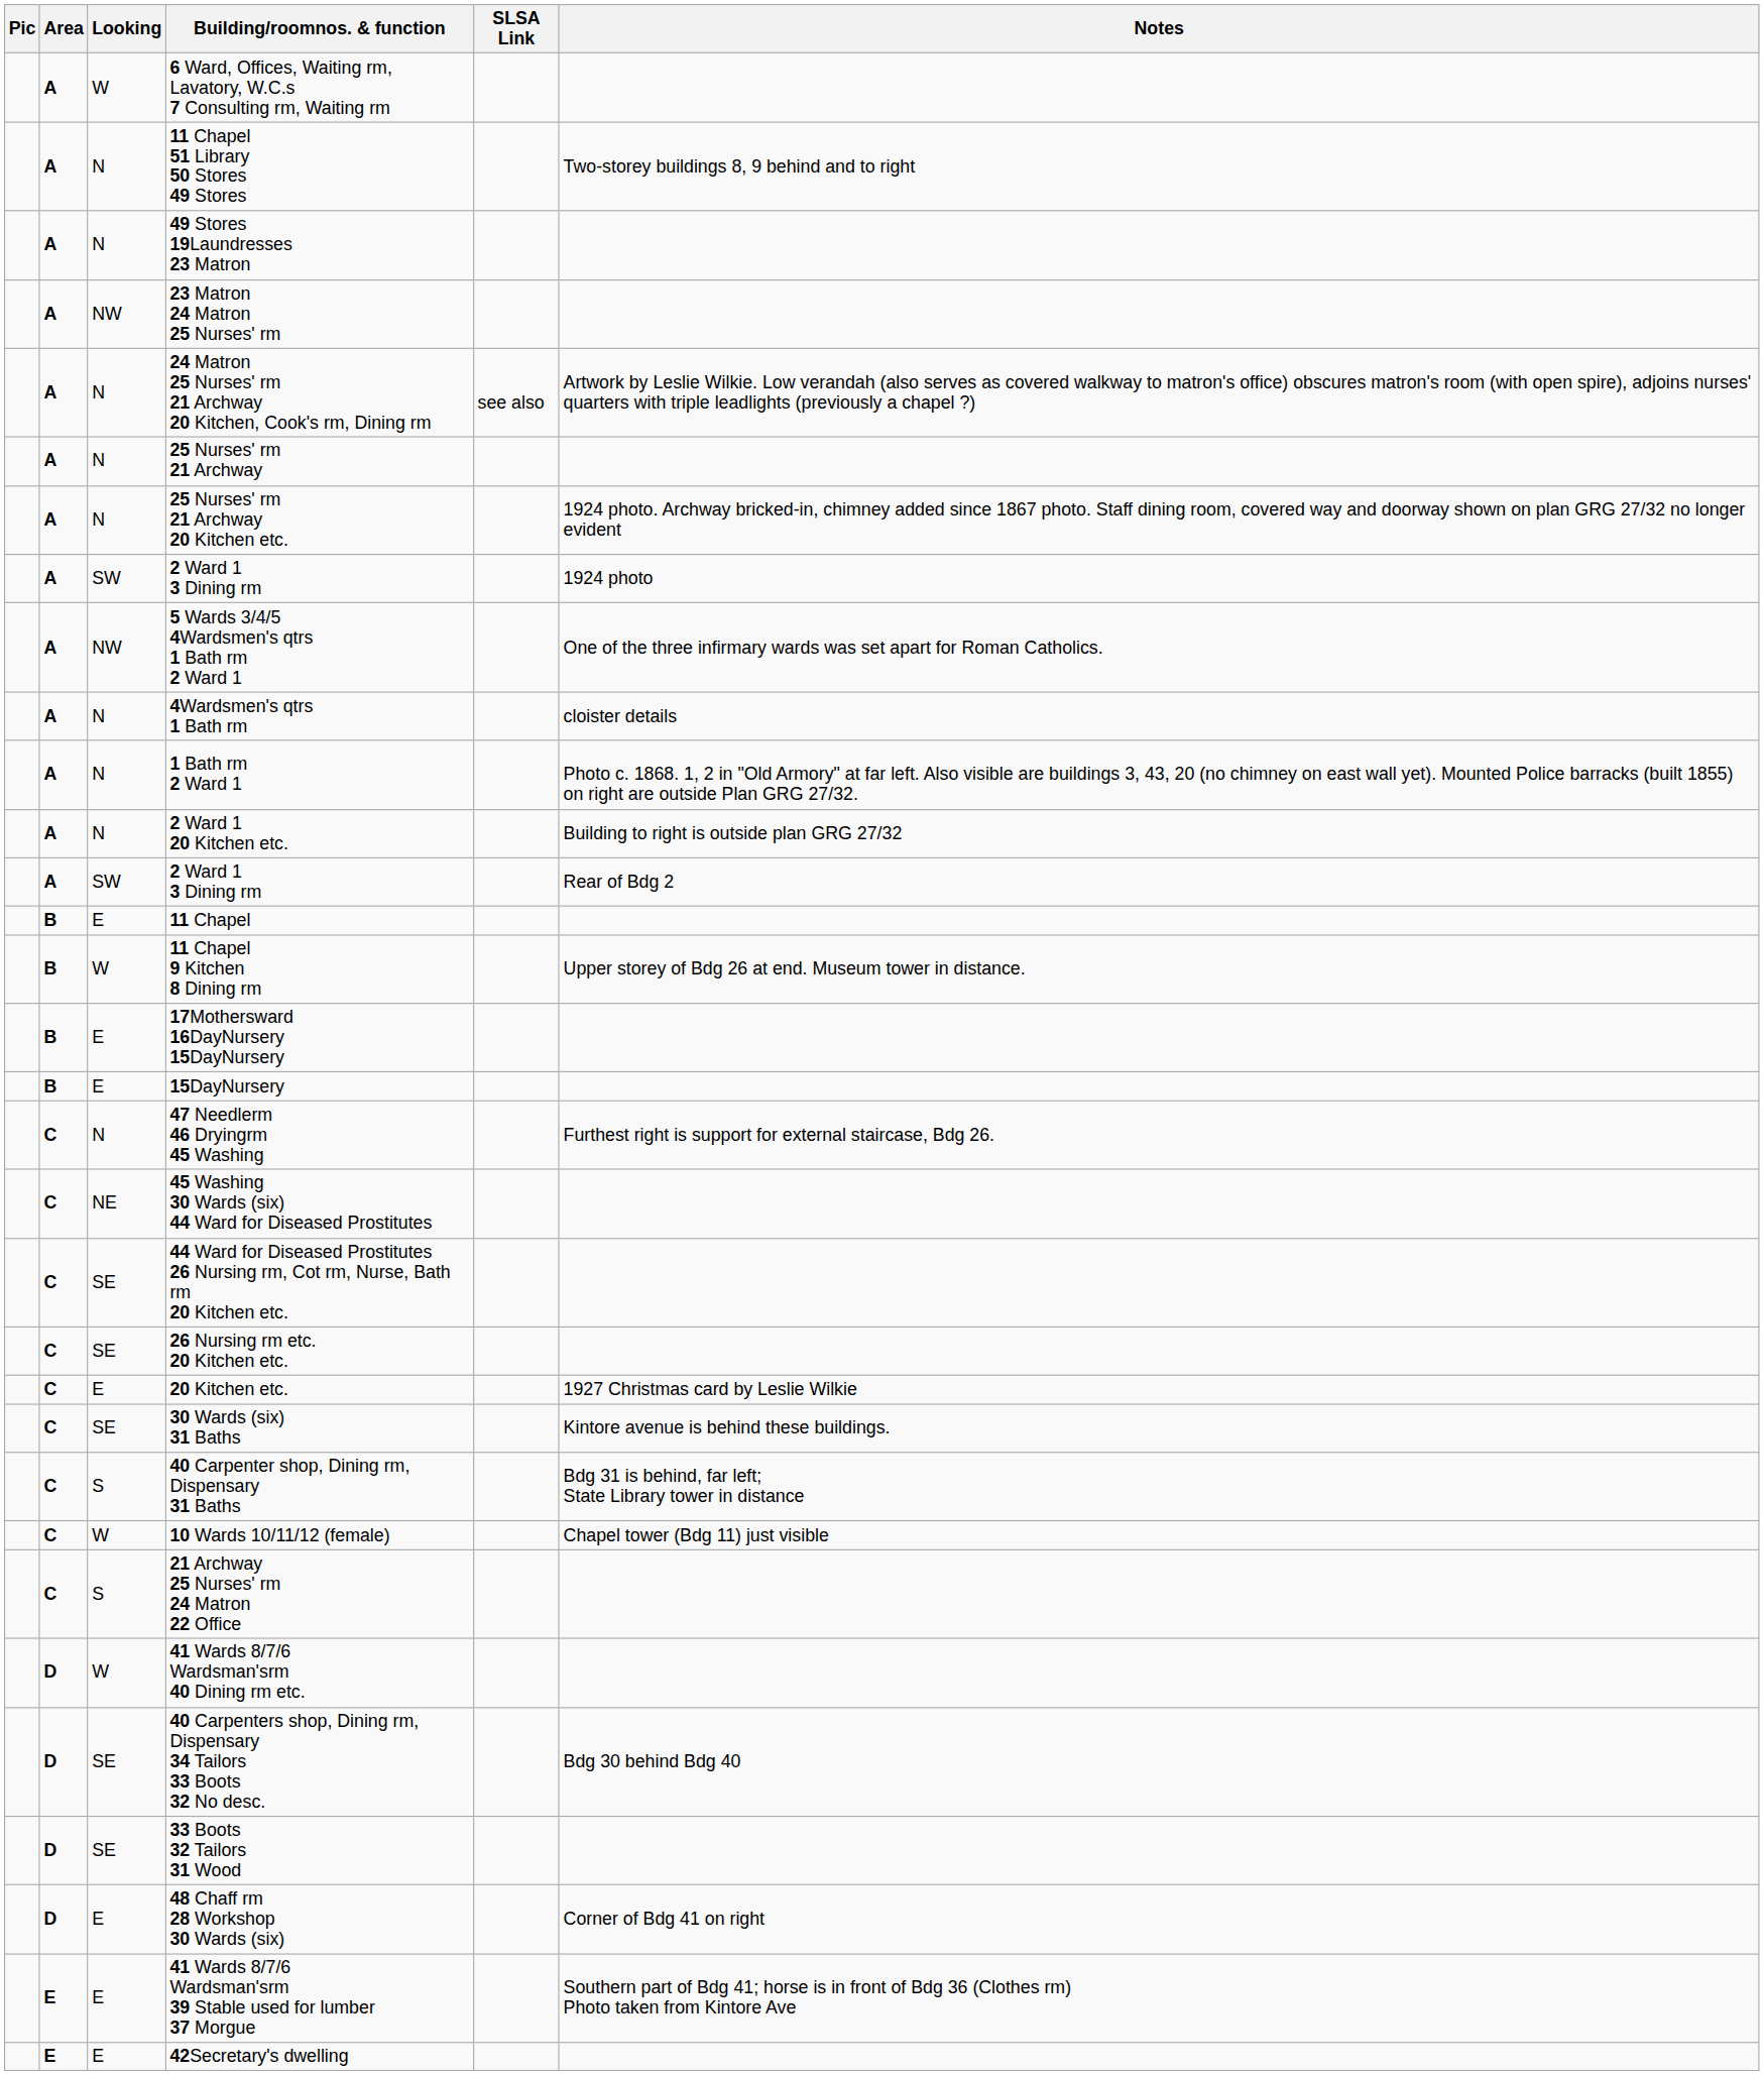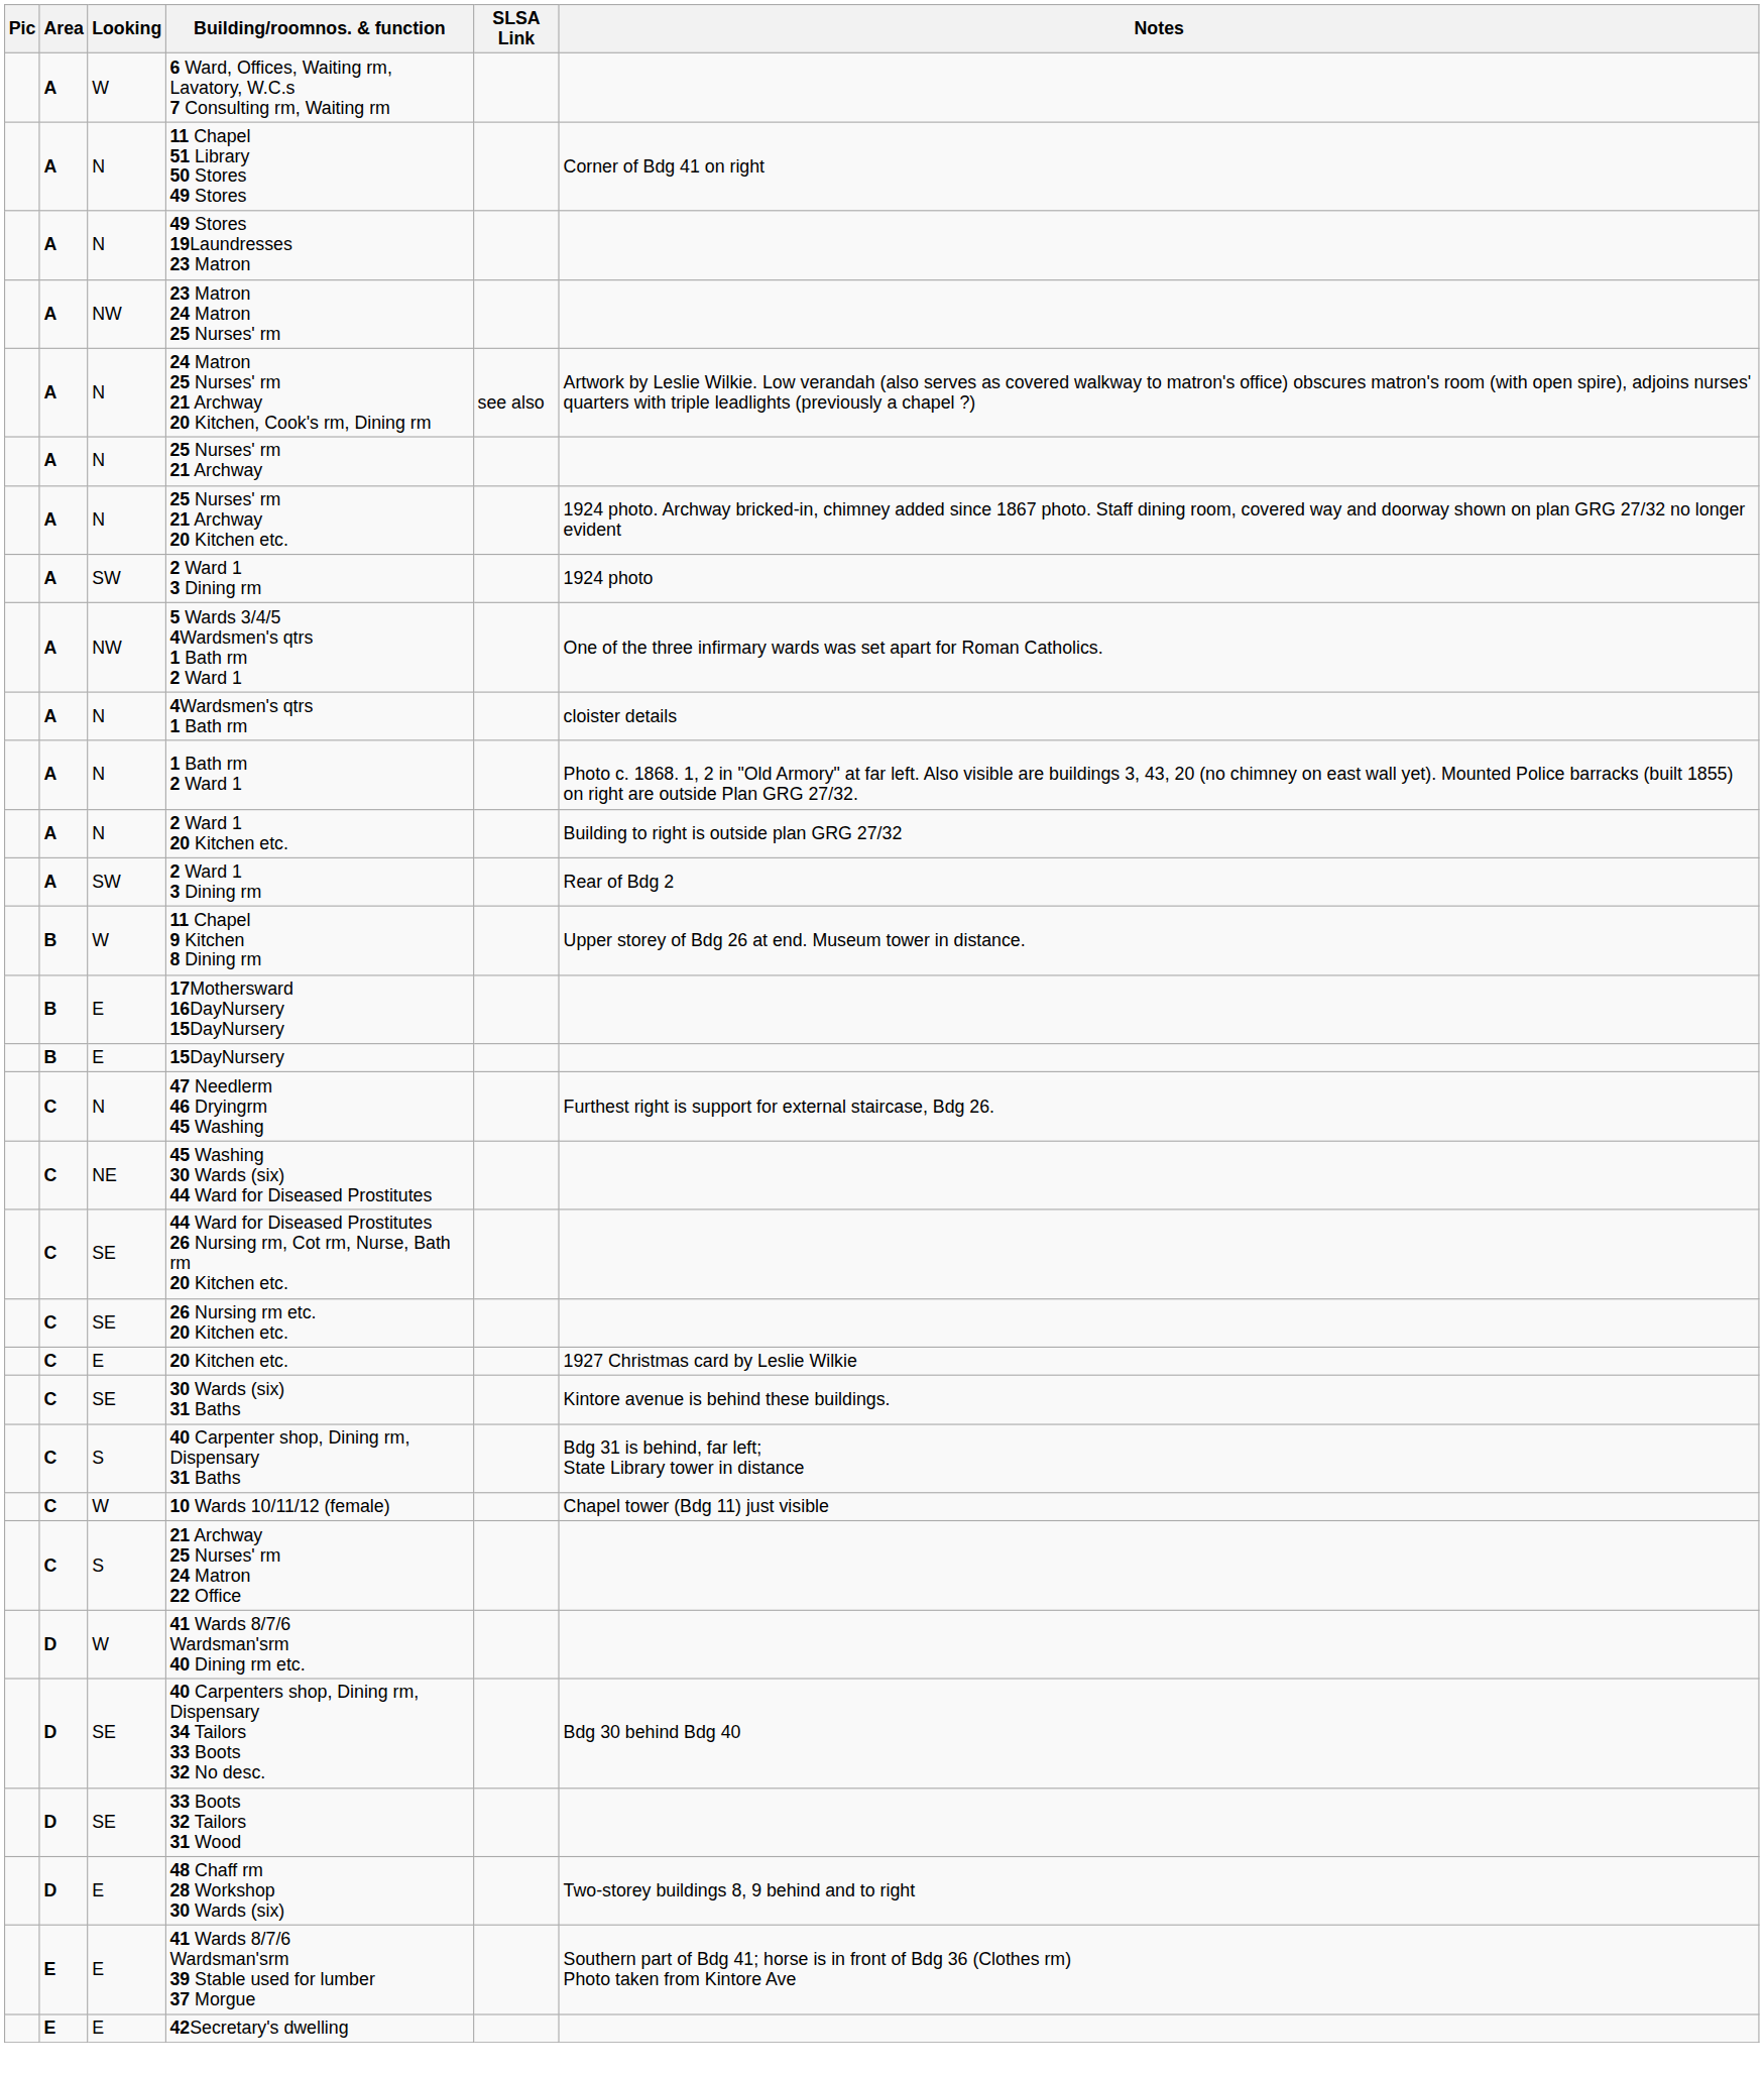11 Chapel 51 Library 50 Stores 49 Stores | Notes: Two-storey buildings 8, 9 behind and to right -> Corner of Bdg 41 on right
- row: B | E | 11 Chapel
48 Chaff rm 28 Workshop 30 Wards (six) | Notes: Corner of Bdg 41 on right -> Two-storey buildings 8, 9 behind and to right
